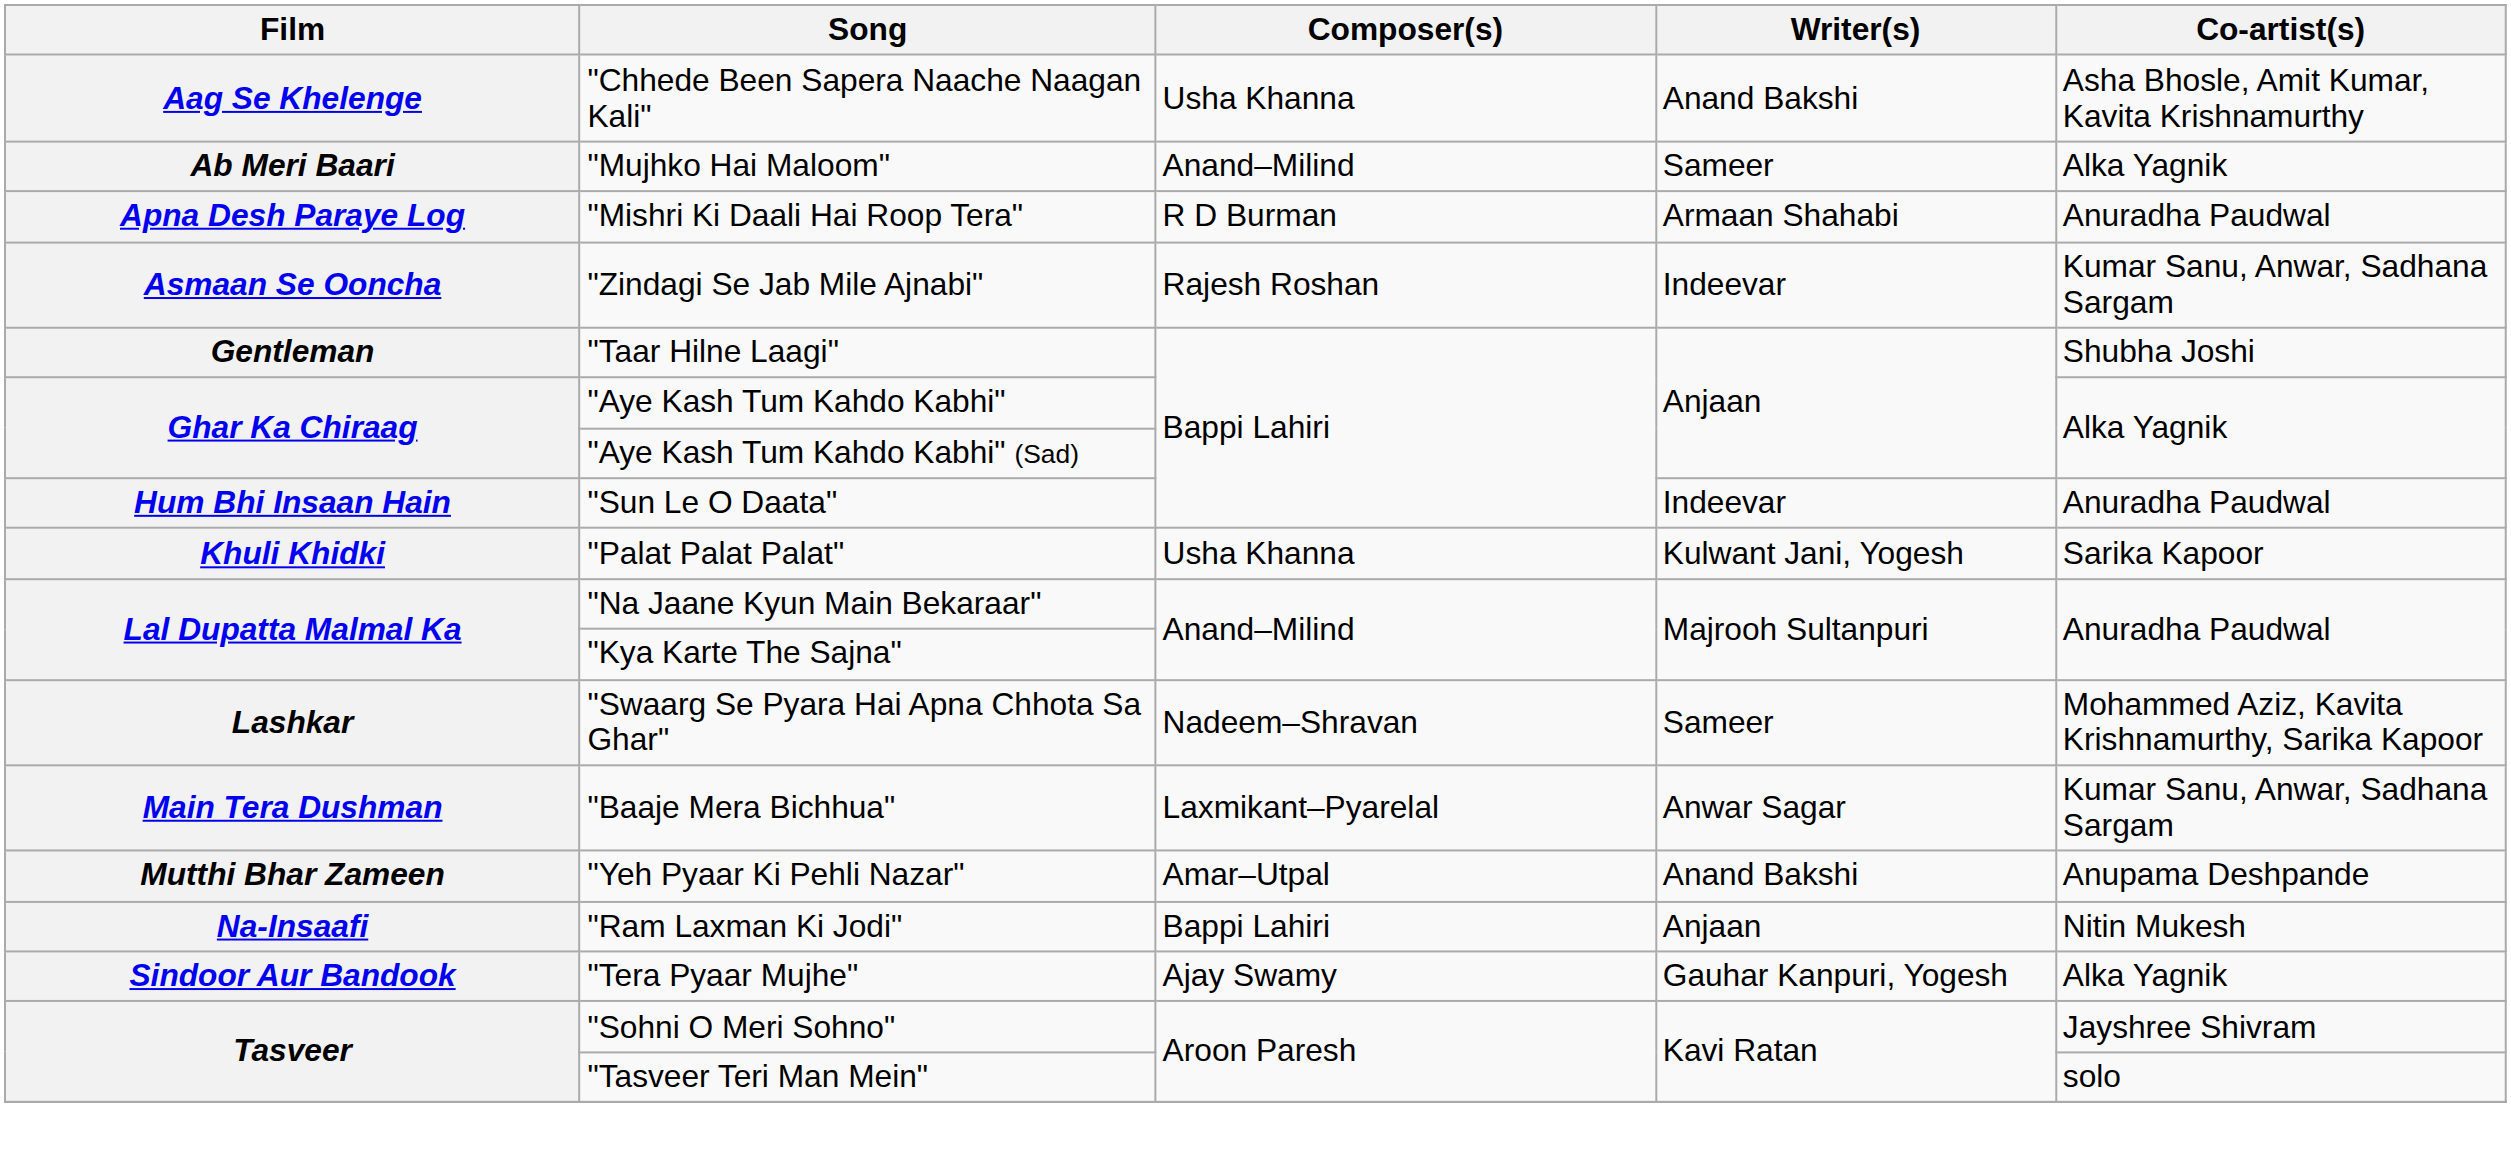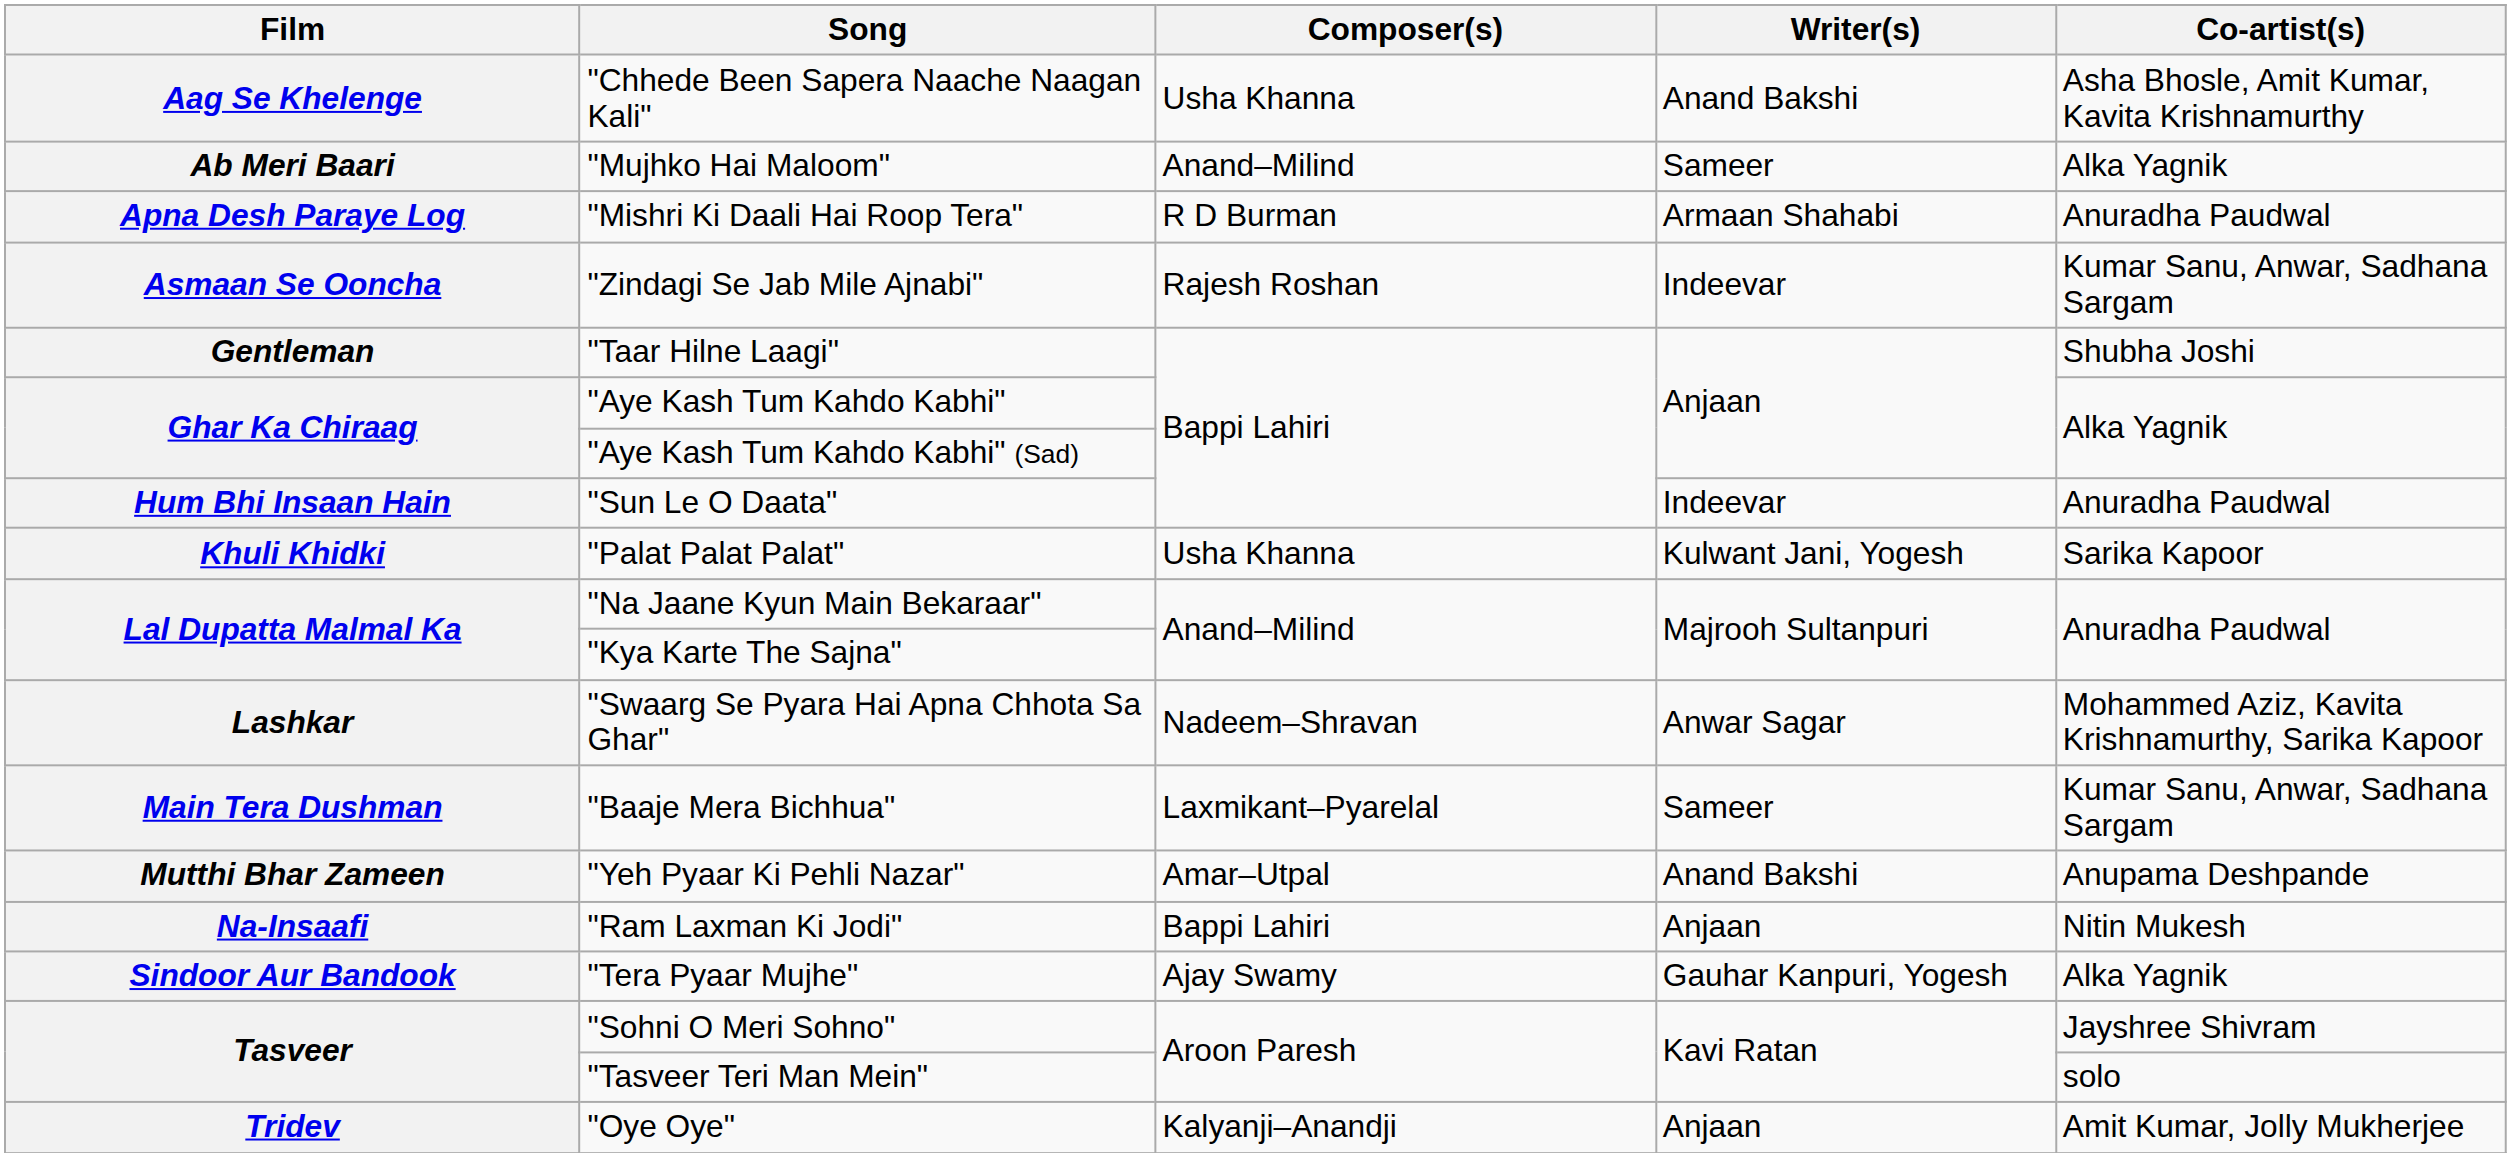"Swaarg Se Pyara Hai Apna Chhota Sa Ghar" | Writer(s): Sameer -> Anwar Sagar
"Baaje Mera Bichhua" | Writer(s): Anwar Sagar -> Sameer
+ row: Tridev | "Oye Oye" | Kalyanji–Anandji | Anjaan | Amit Kumar, Jolly Mukherjee
